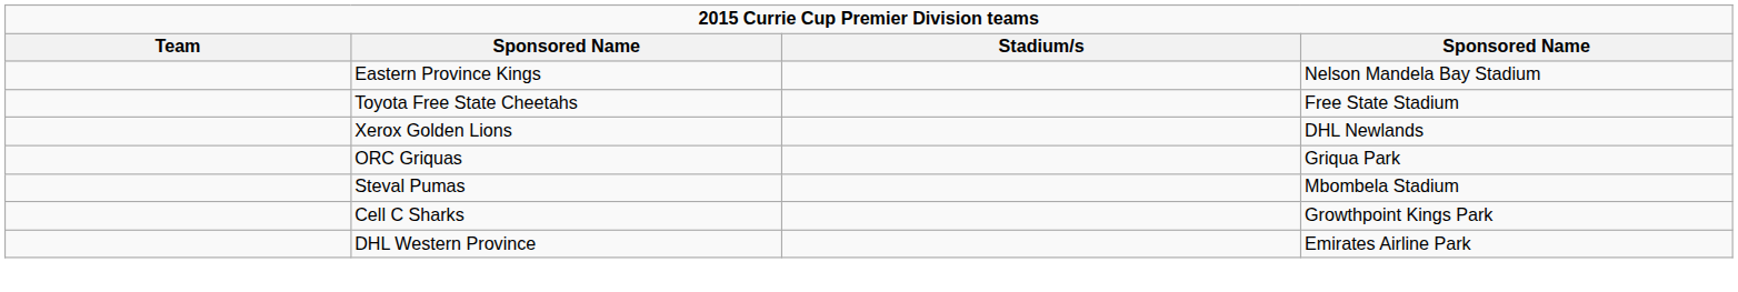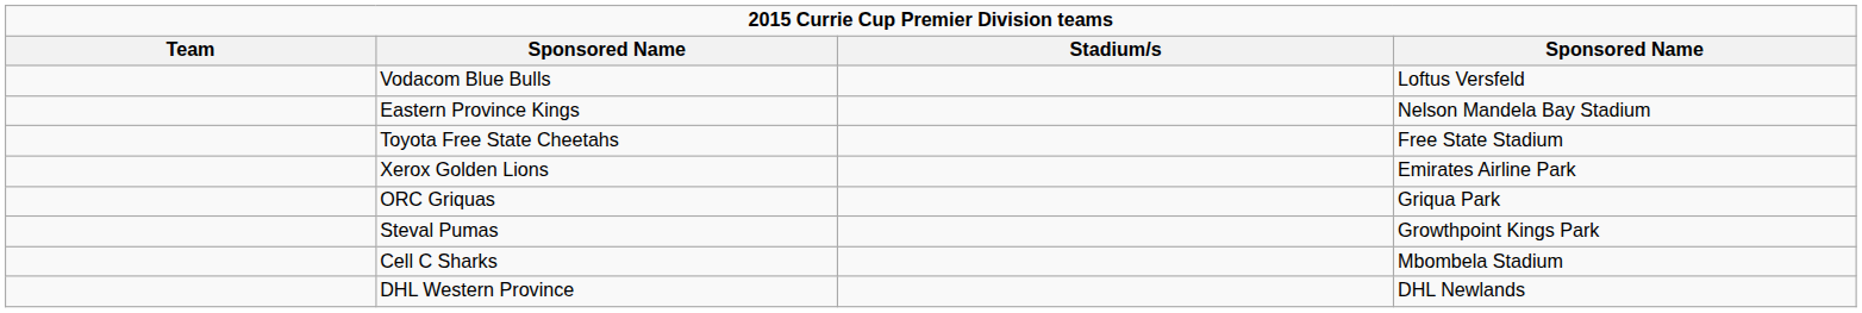+ row: Vodacom Blue Bulls | Loftus Versfeld
Xerox Golden Lions | column 4: DHL Newlands -> Emirates Airline Park
Steval Pumas | column 4: Mbombela Stadium -> Growthpoint Kings Park
Cell C Sharks | column 4: Growthpoint Kings Park -> Mbombela Stadium
DHL Western Province | column 4: Emirates Airline Park -> DHL Newlands
